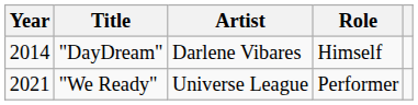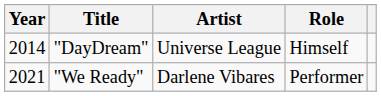"DayDream" | Artist: Darlene Vibares -> Universe League
"We Ready" | Artist: Universe League -> Darlene Vibares
